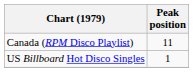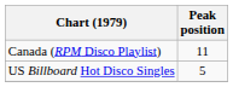US Billboard Hot Disco Singles | Peak position: 1 -> 5
